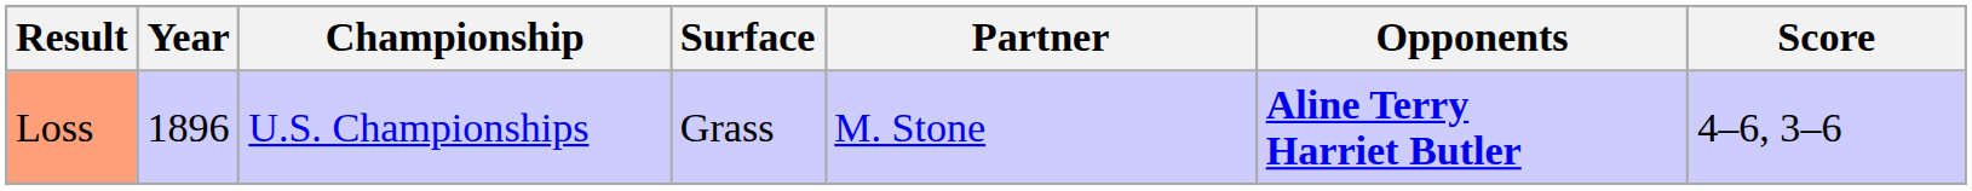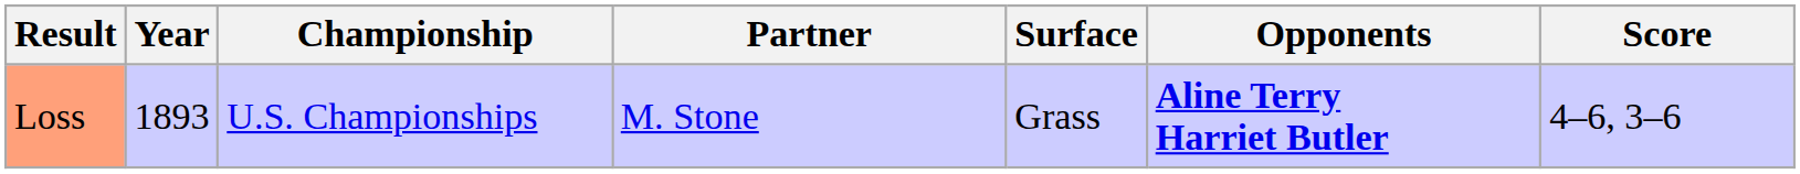columns swapped: Surface <-> Partner
Loss | Year: 1896 -> 1893
